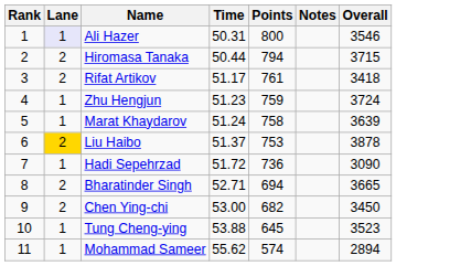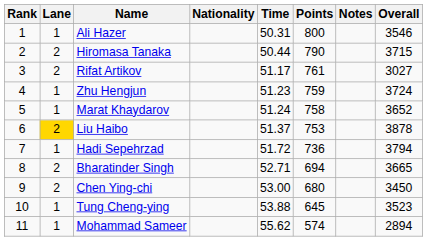+ column: Nationality
Ali Hazer | Lane: lavender background -> no background
Hiromasa Tanaka | Points: 794 -> 790
Rifat Artikov | Overall: 3418 -> 3027
Marat Khaydarov | Overall: 3639 -> 3652
Hadi Sepehrzad | Overall: 3090 -> 3794
Chen Ying-chi | Points: 682 -> 680
